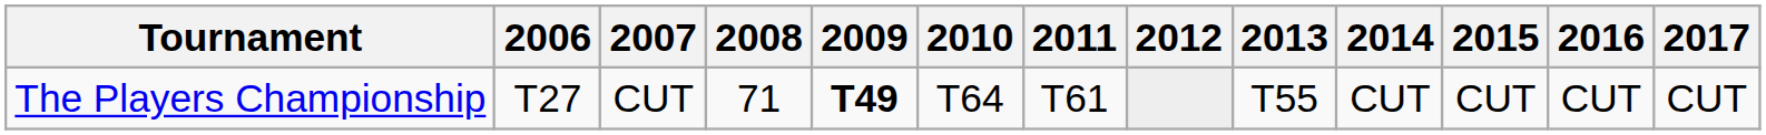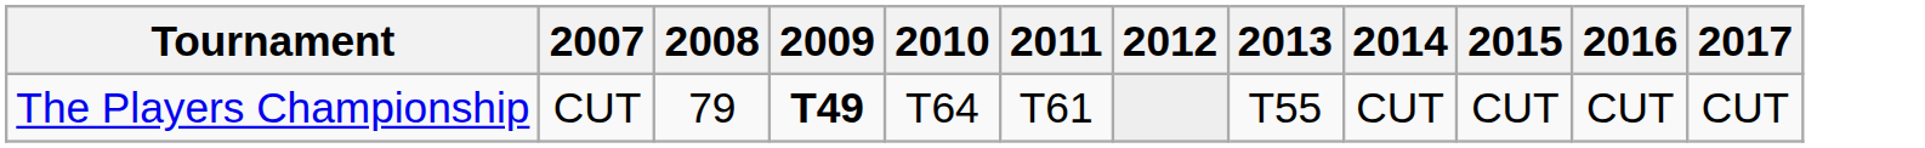- column: 2006 | T27
The Players Championship | 2008: 71 -> 79
